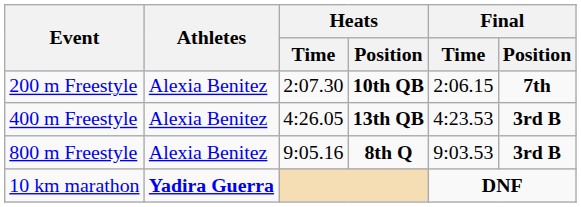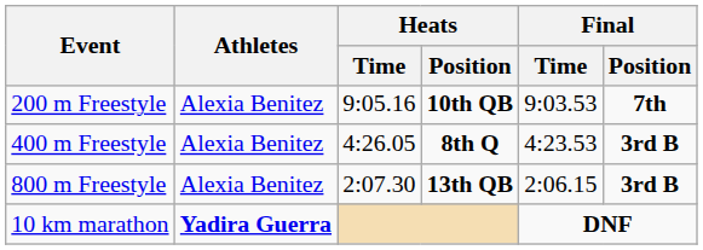200 m Freestyle | Heats / Time: 2:07.30 -> 9:05.16
200 m Freestyle | Final / Time: 2:06.15 -> 9:03.53
400 m Freestyle | Heats / Position: 13th QB -> 8th Q
800 m Freestyle | Heats / Time: 9:05.16 -> 2:07.30
800 m Freestyle | Heats / Position: 8th Q -> 13th QB
800 m Freestyle | Final / Time: 9:03.53 -> 2:06.15
